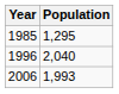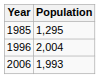1996 | Population: 2,040 -> 2,004
